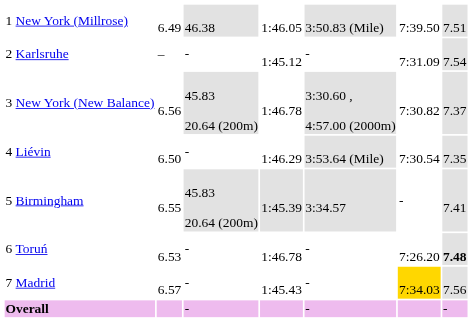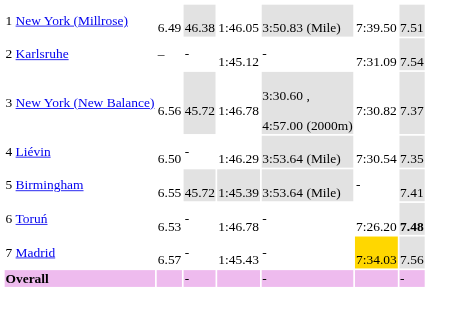New York (New Balance) | column 4: 45.83 20.64 (200m) -> 45.72
Birmingham | column 4: 45.83 20.64 (200m) -> 45.72
Birmingham | column 6: 3:34.57 -> 3:53.64 (Mile)
